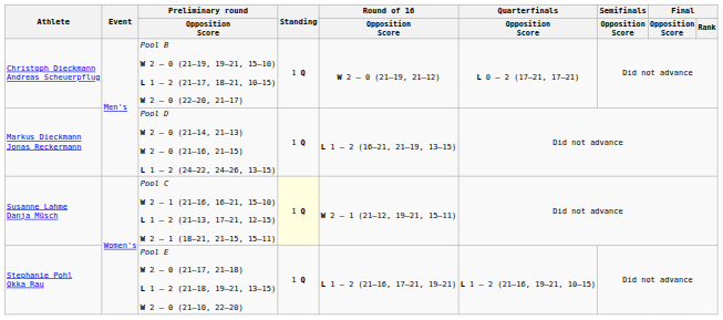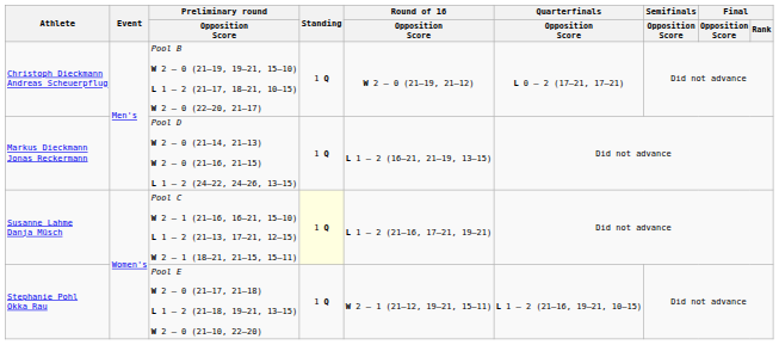Susanne Lahme Danja Müsch | Round of 16 / Opposition Score: W 2 – 1 (21–12, 19–21, 15–11) -> L 1 – 2 (21–16, 17–21, 19–21)
Stephanie Pohl Okka Rau | Round of 16 / Opposition Score: L 1 – 2 (21–16, 17–21, 19–21) -> W 2 – 1 (21–12, 19–21, 15–11)
